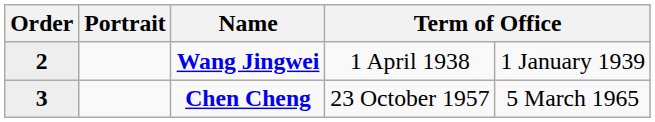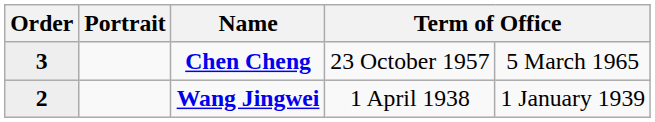rows swapped: 2 <-> 3
